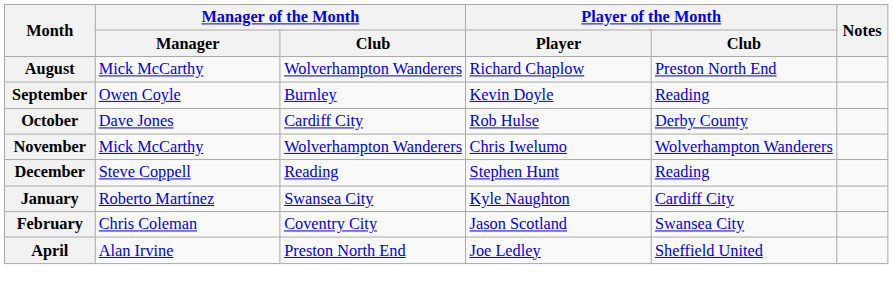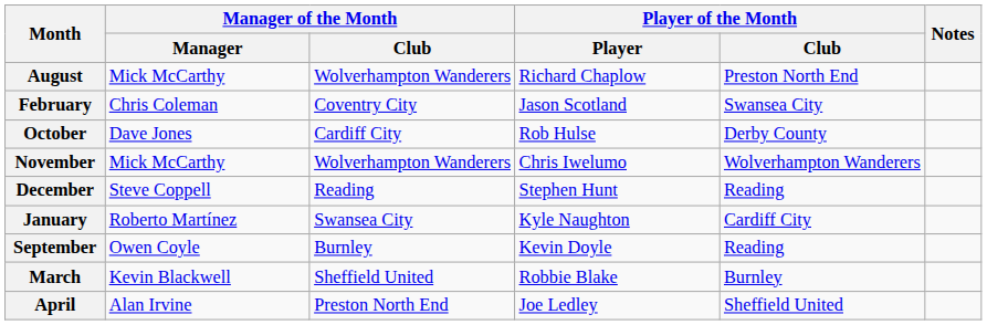rows swapped: September <-> February
+ row: March | Kevin Blackwell | Sheffield United | Robbie Blake | Burnley
